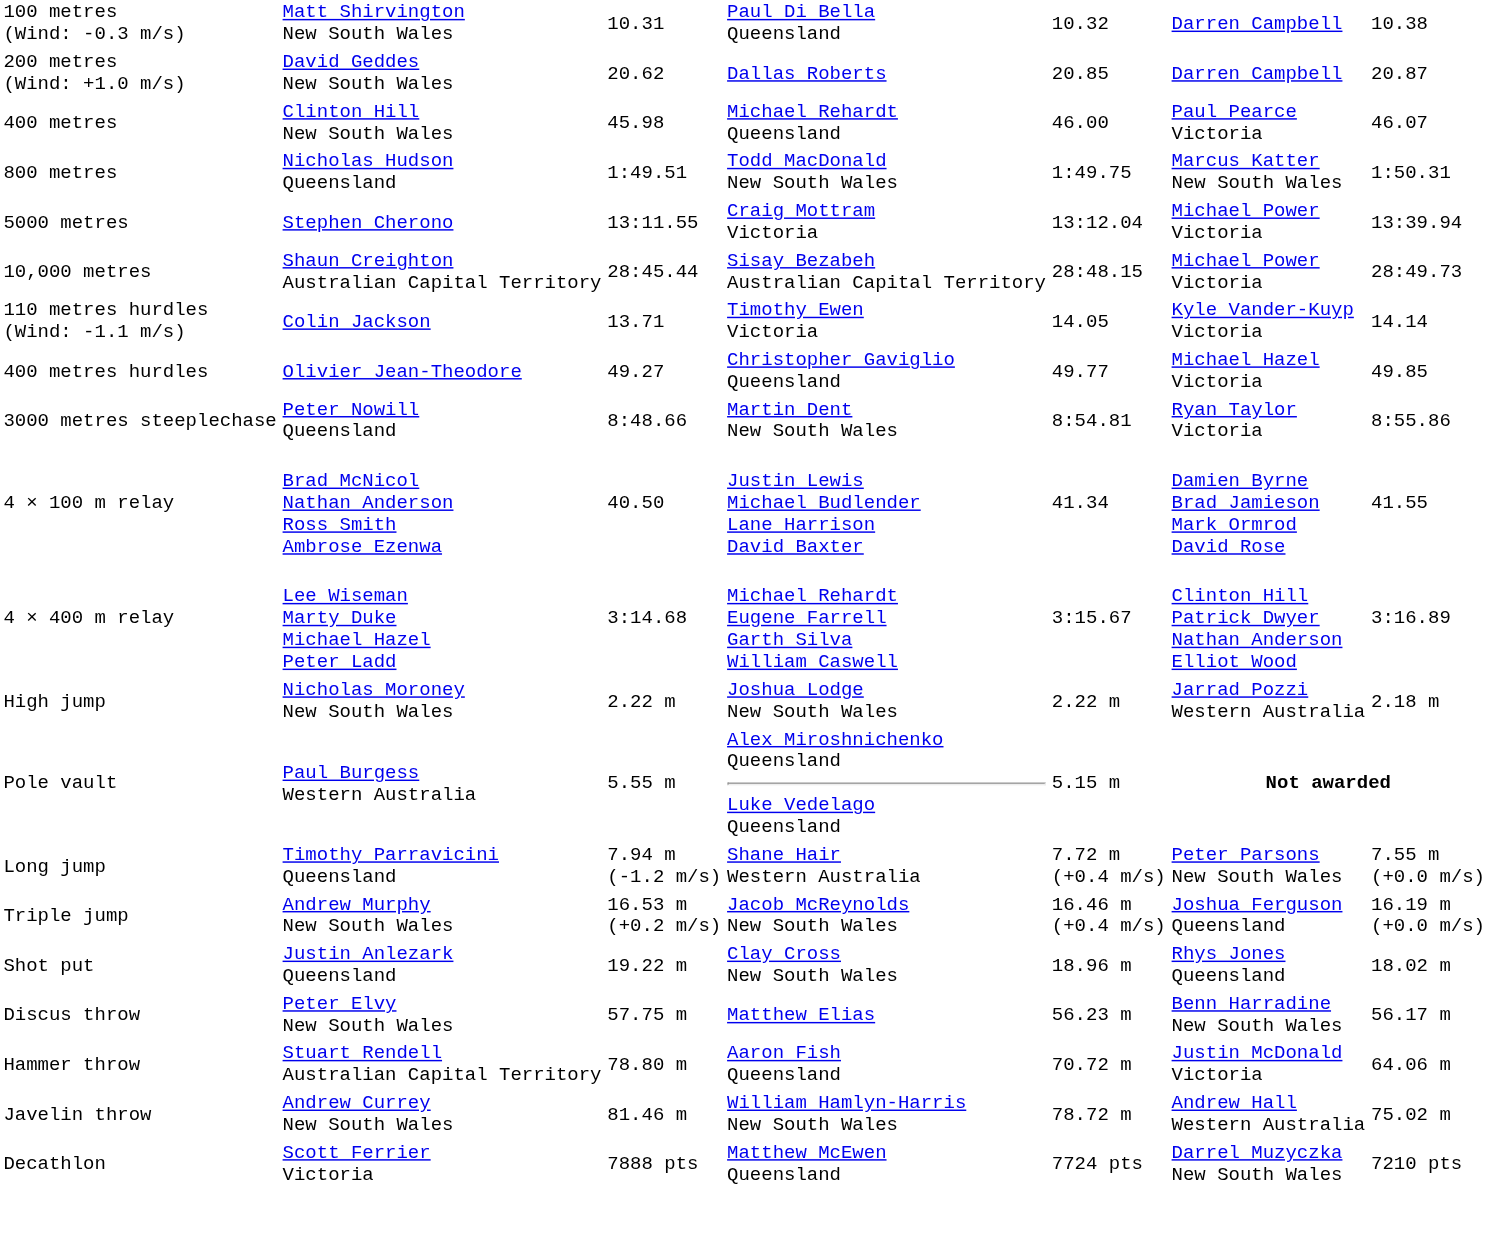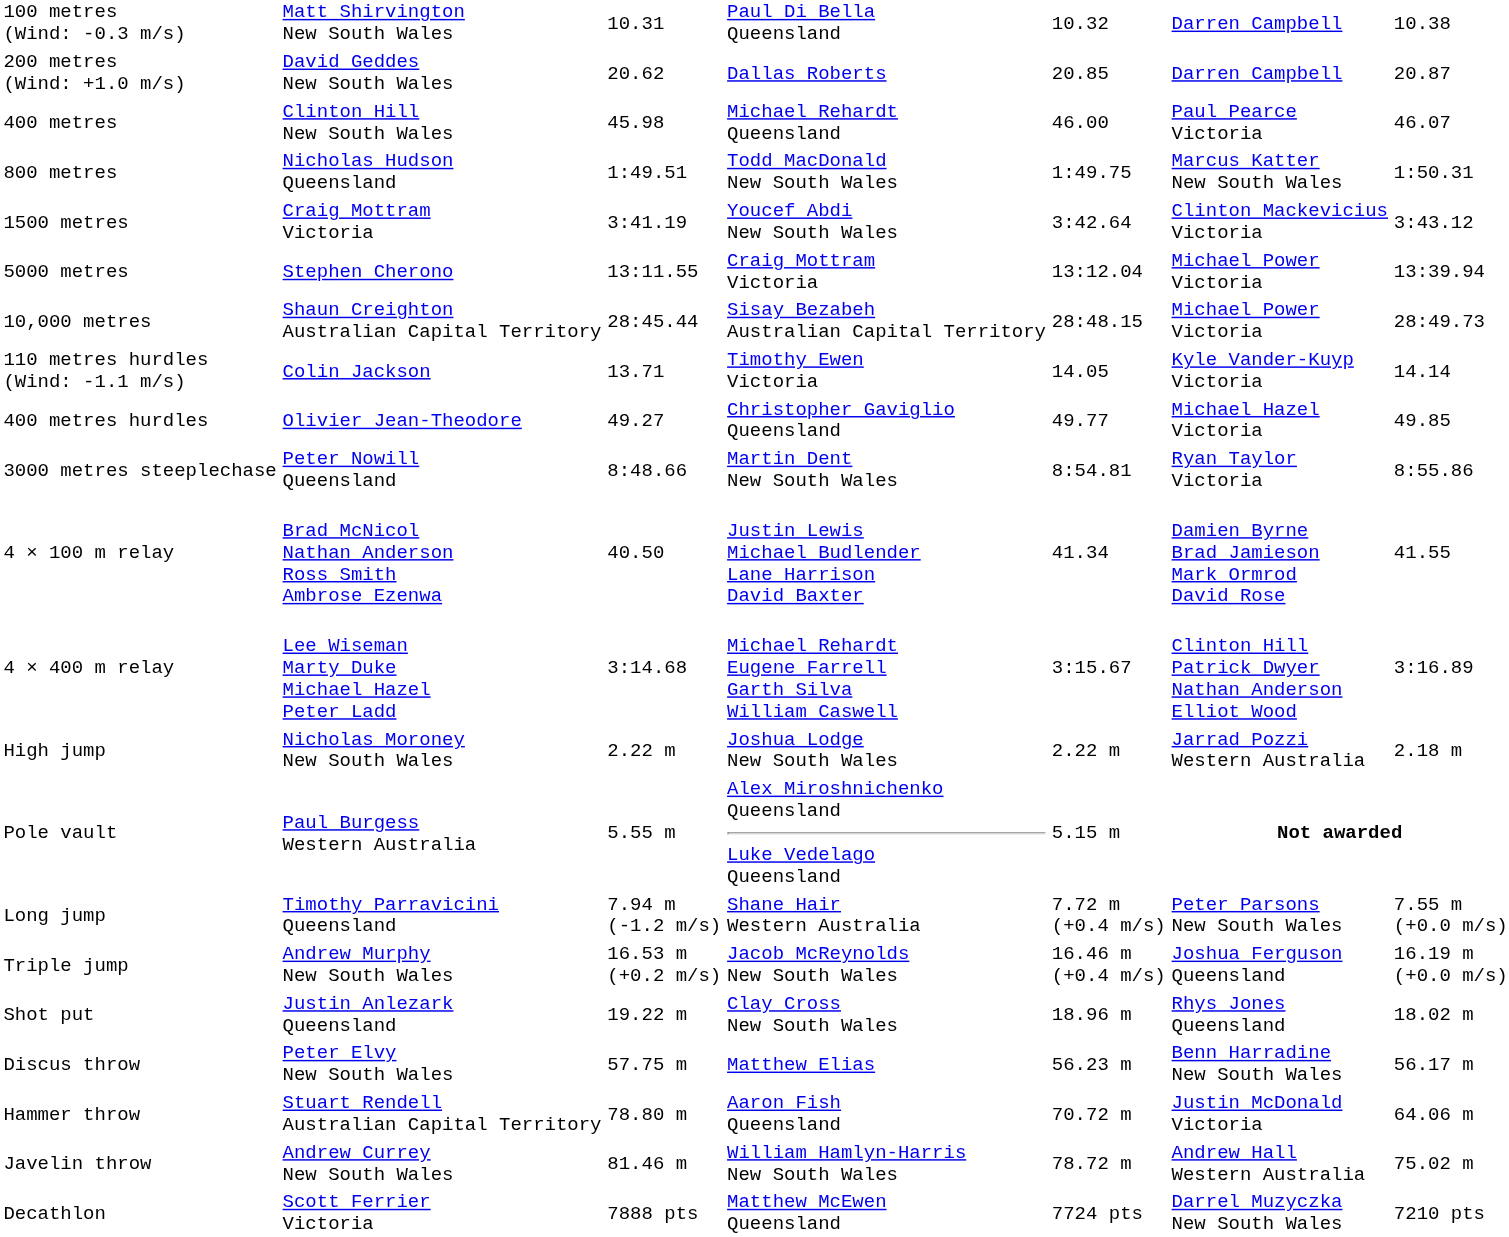+ row: 1500 metres | Craig Mottram Victoria | 3:41.19 | Youcef Abdi New South Wales | 3:42.64 | Clinton Mackevicius Victoria | 3:43.12
